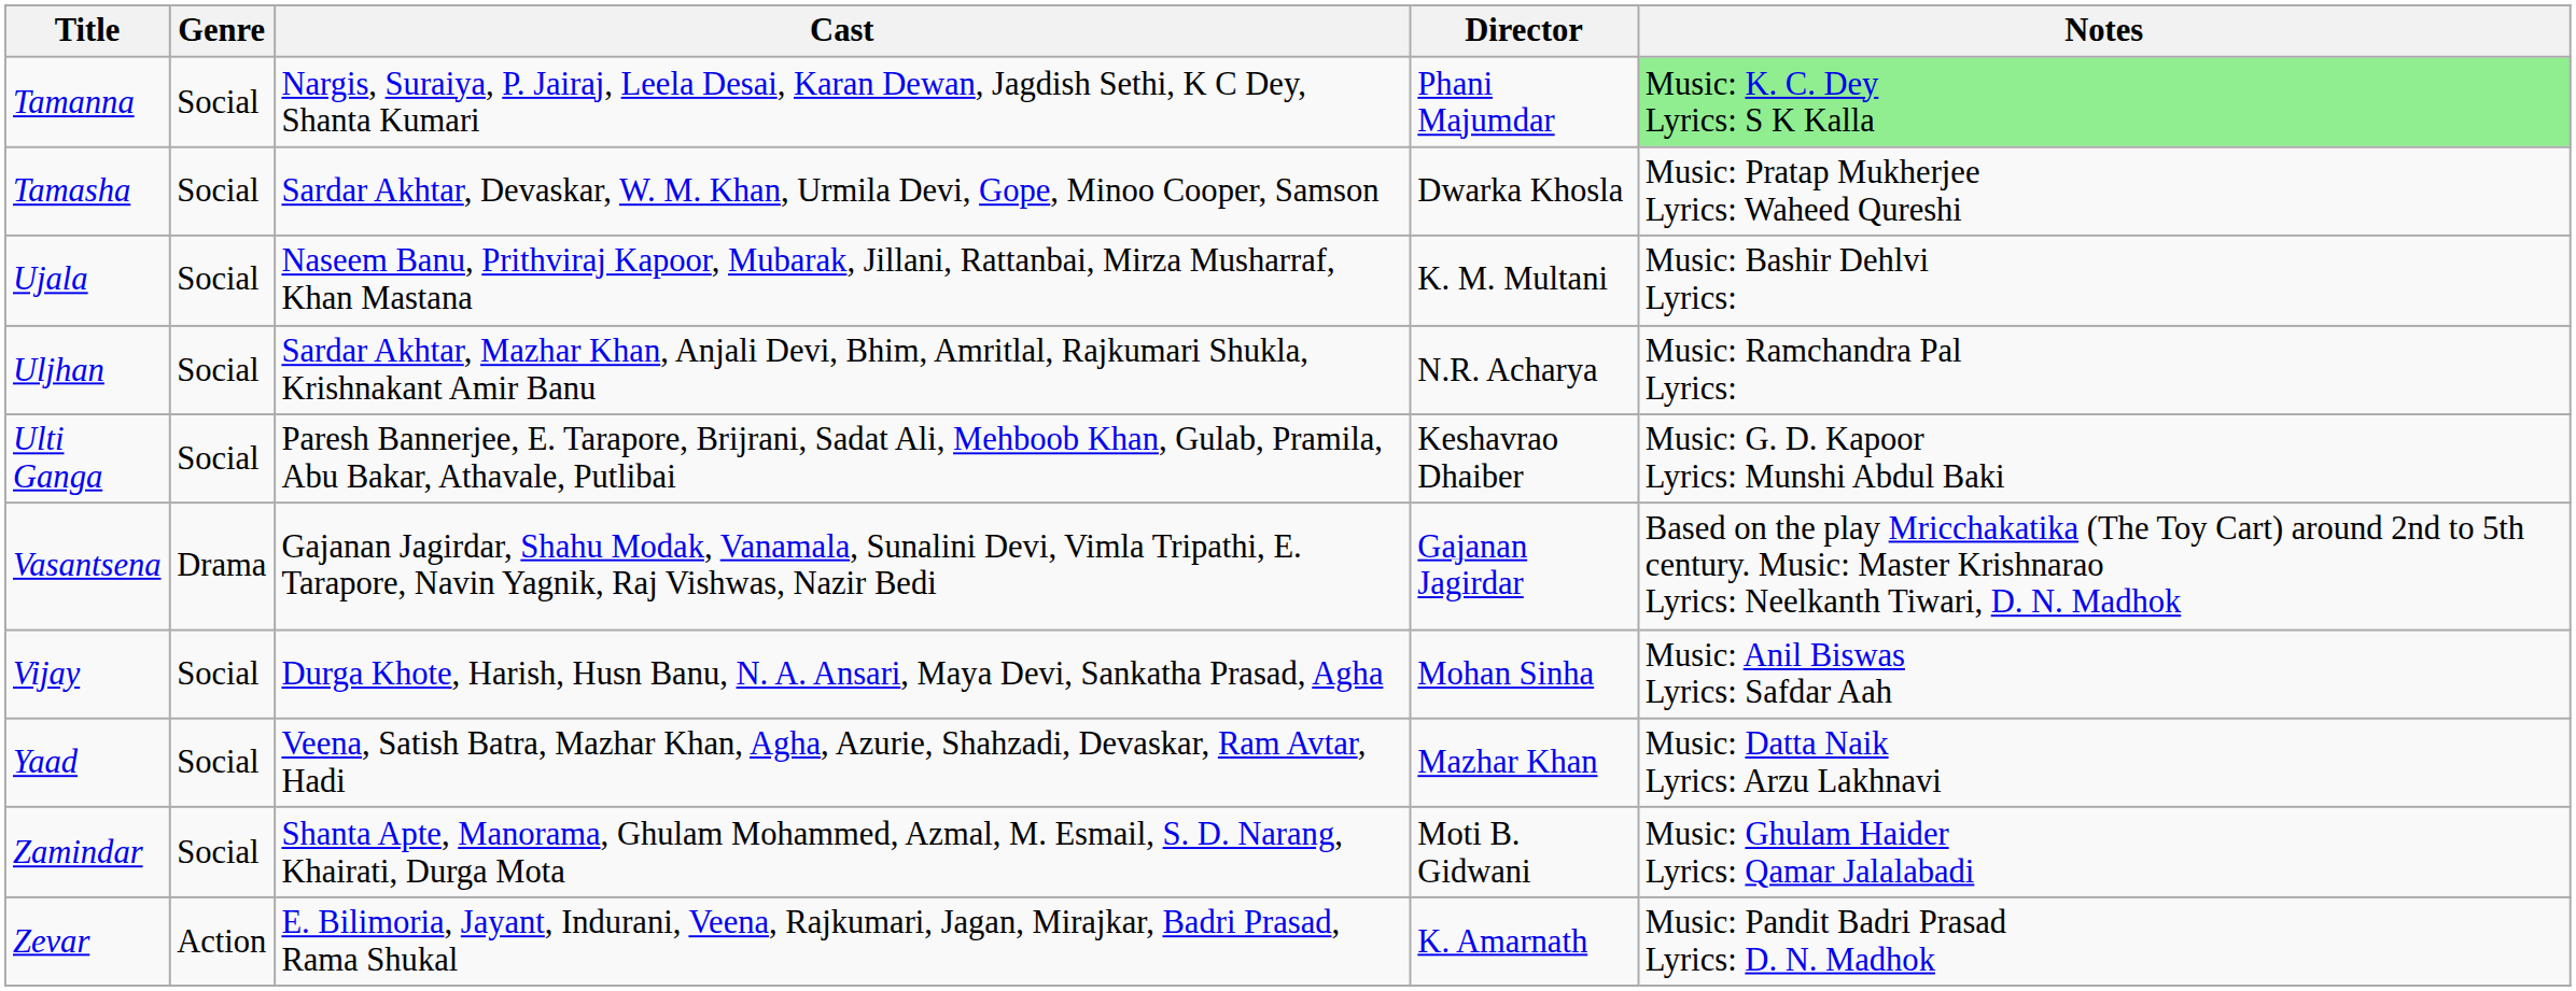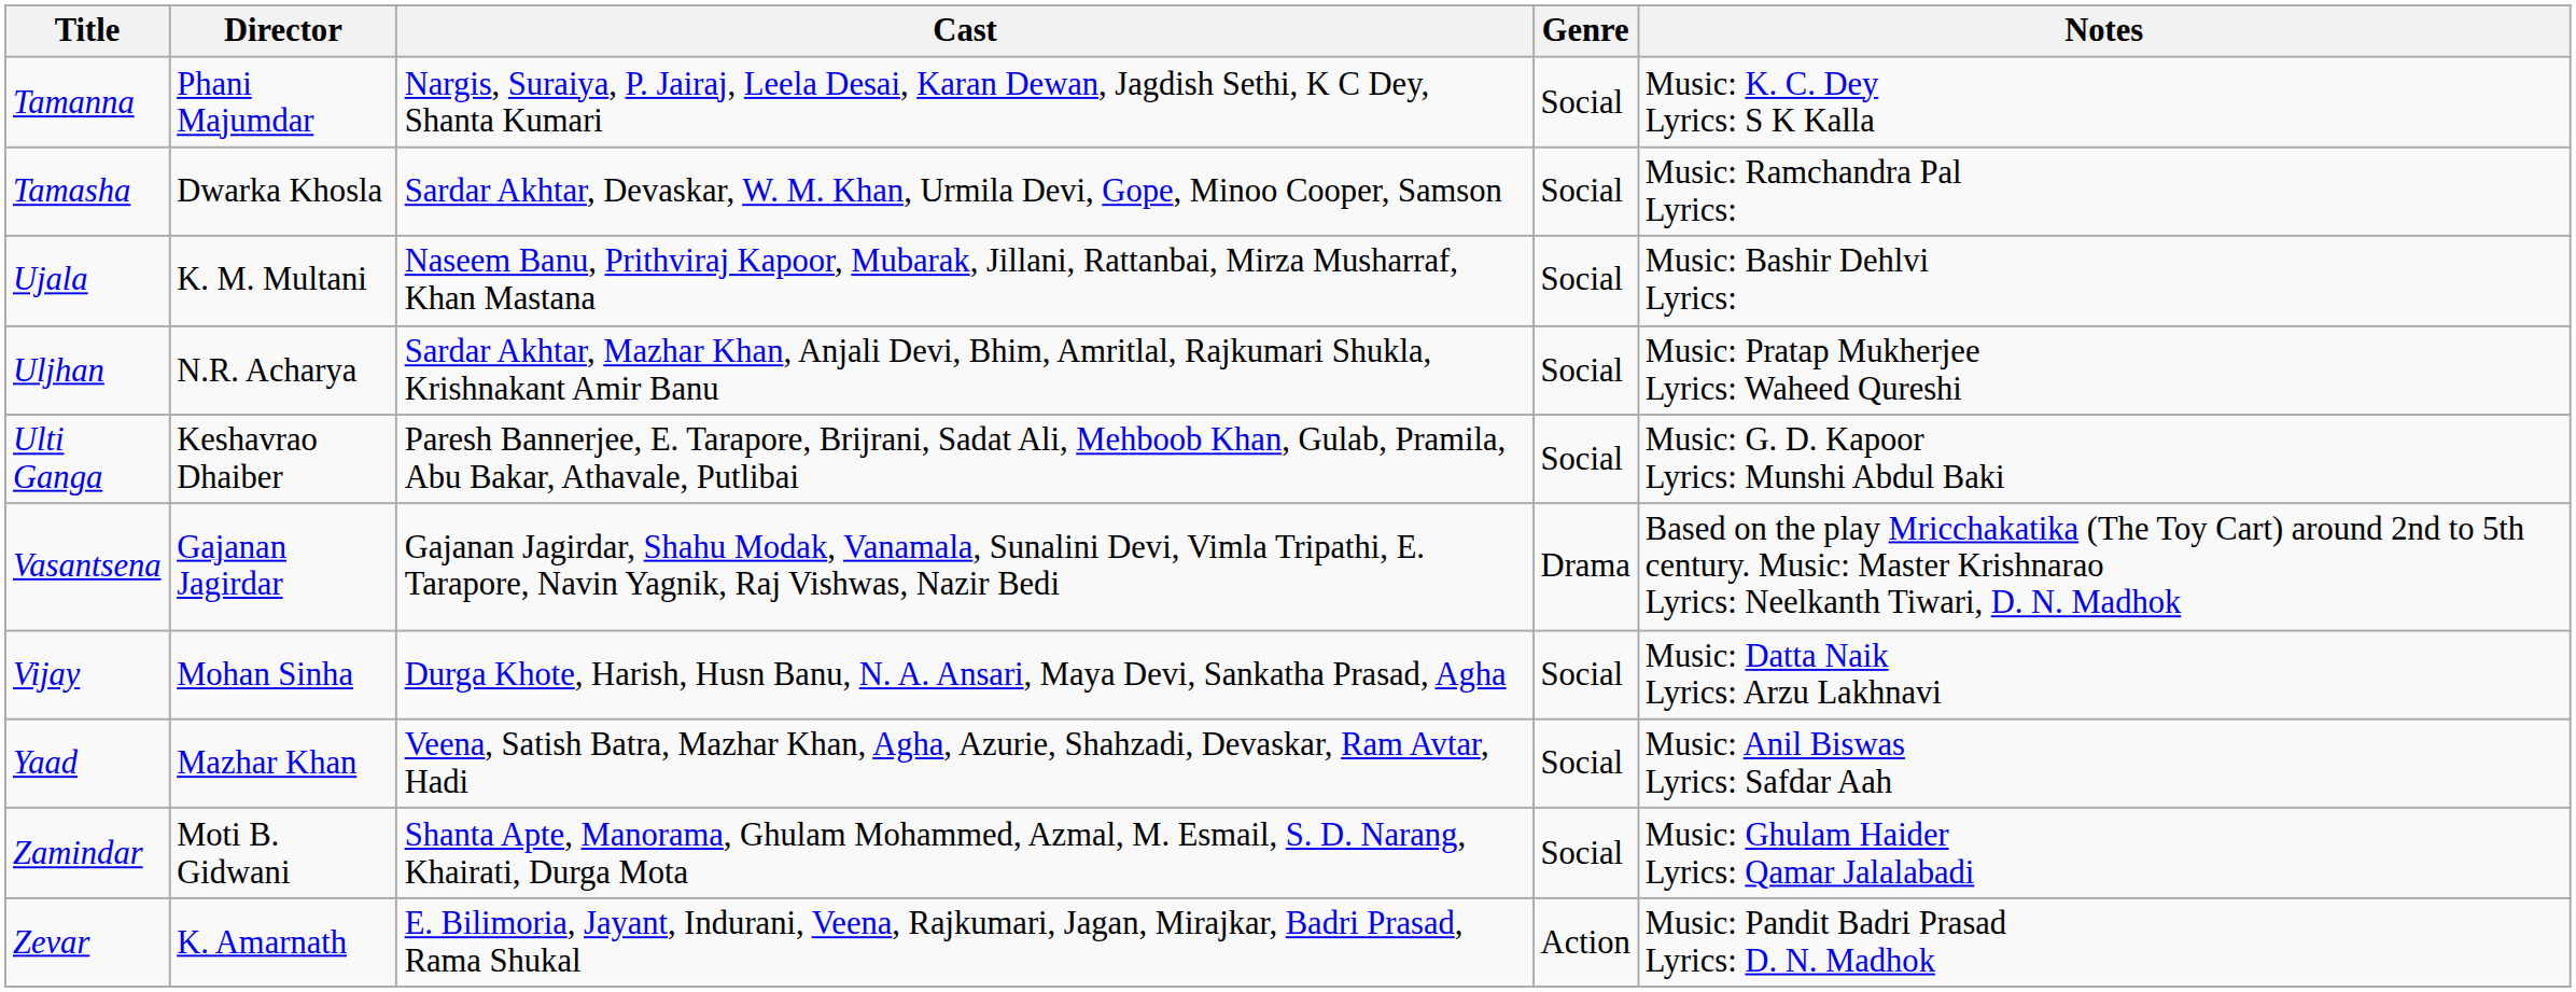columns swapped: Director <-> Genre
Tamanna | Notes: lightgreen background -> no background
Tamasha | Notes: Music: Pratap Mukherjee Lyrics: Waheed Qureshi -> Music: Ramchandra Pal Lyrics:
Uljhan | Notes: Music: Ramchandra Pal Lyrics: -> Music: Pratap Mukherjee Lyrics: Waheed Qureshi
Vijay | Notes: Music: Anil Biswas Lyrics: Safdar Aah -> Music: Datta Naik Lyrics: Arzu Lakhnavi
Yaad | Notes: Music: Datta Naik Lyrics: Arzu Lakhnavi -> Music: Anil Biswas Lyrics: Safdar Aah
